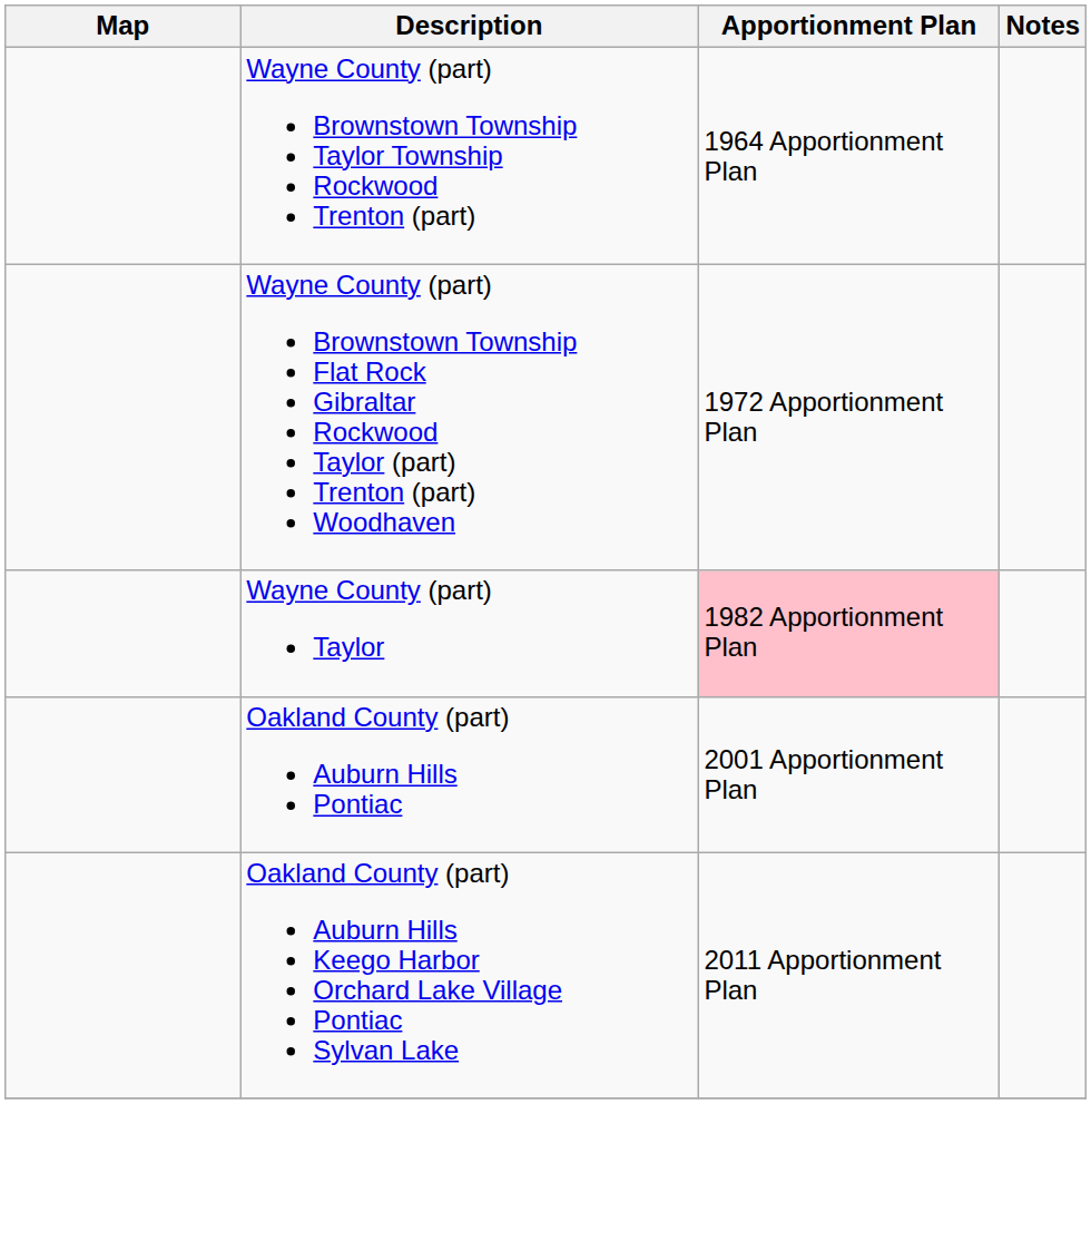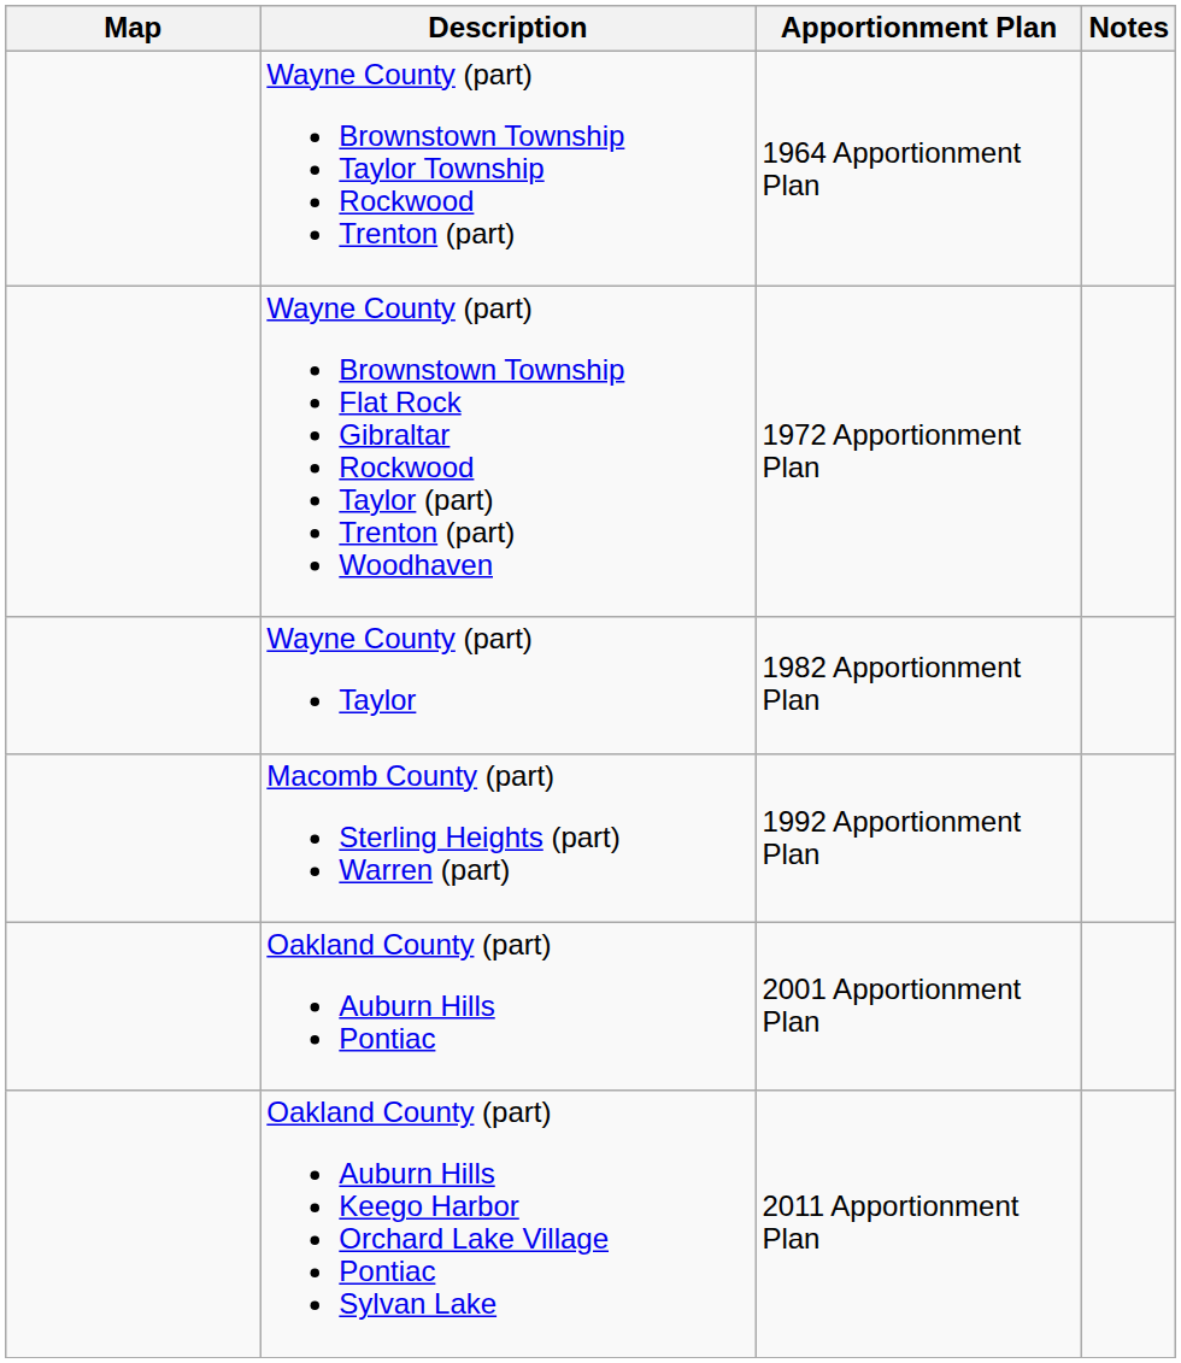Wayne County (part) Taylor | Apportionment Plan: pink background -> no background
+ row: Macomb County (part) Sterling Heights (part) Warren (part) | 1992 Apportionment Plan
